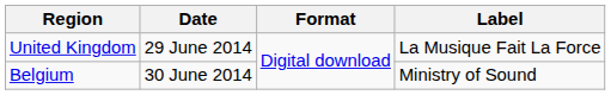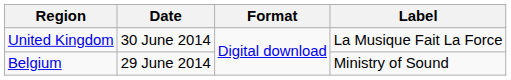United Kingdom | Date: 29 June 2014 -> 30 June 2014
Belgium | Date: 30 June 2014 -> 29 June 2014
